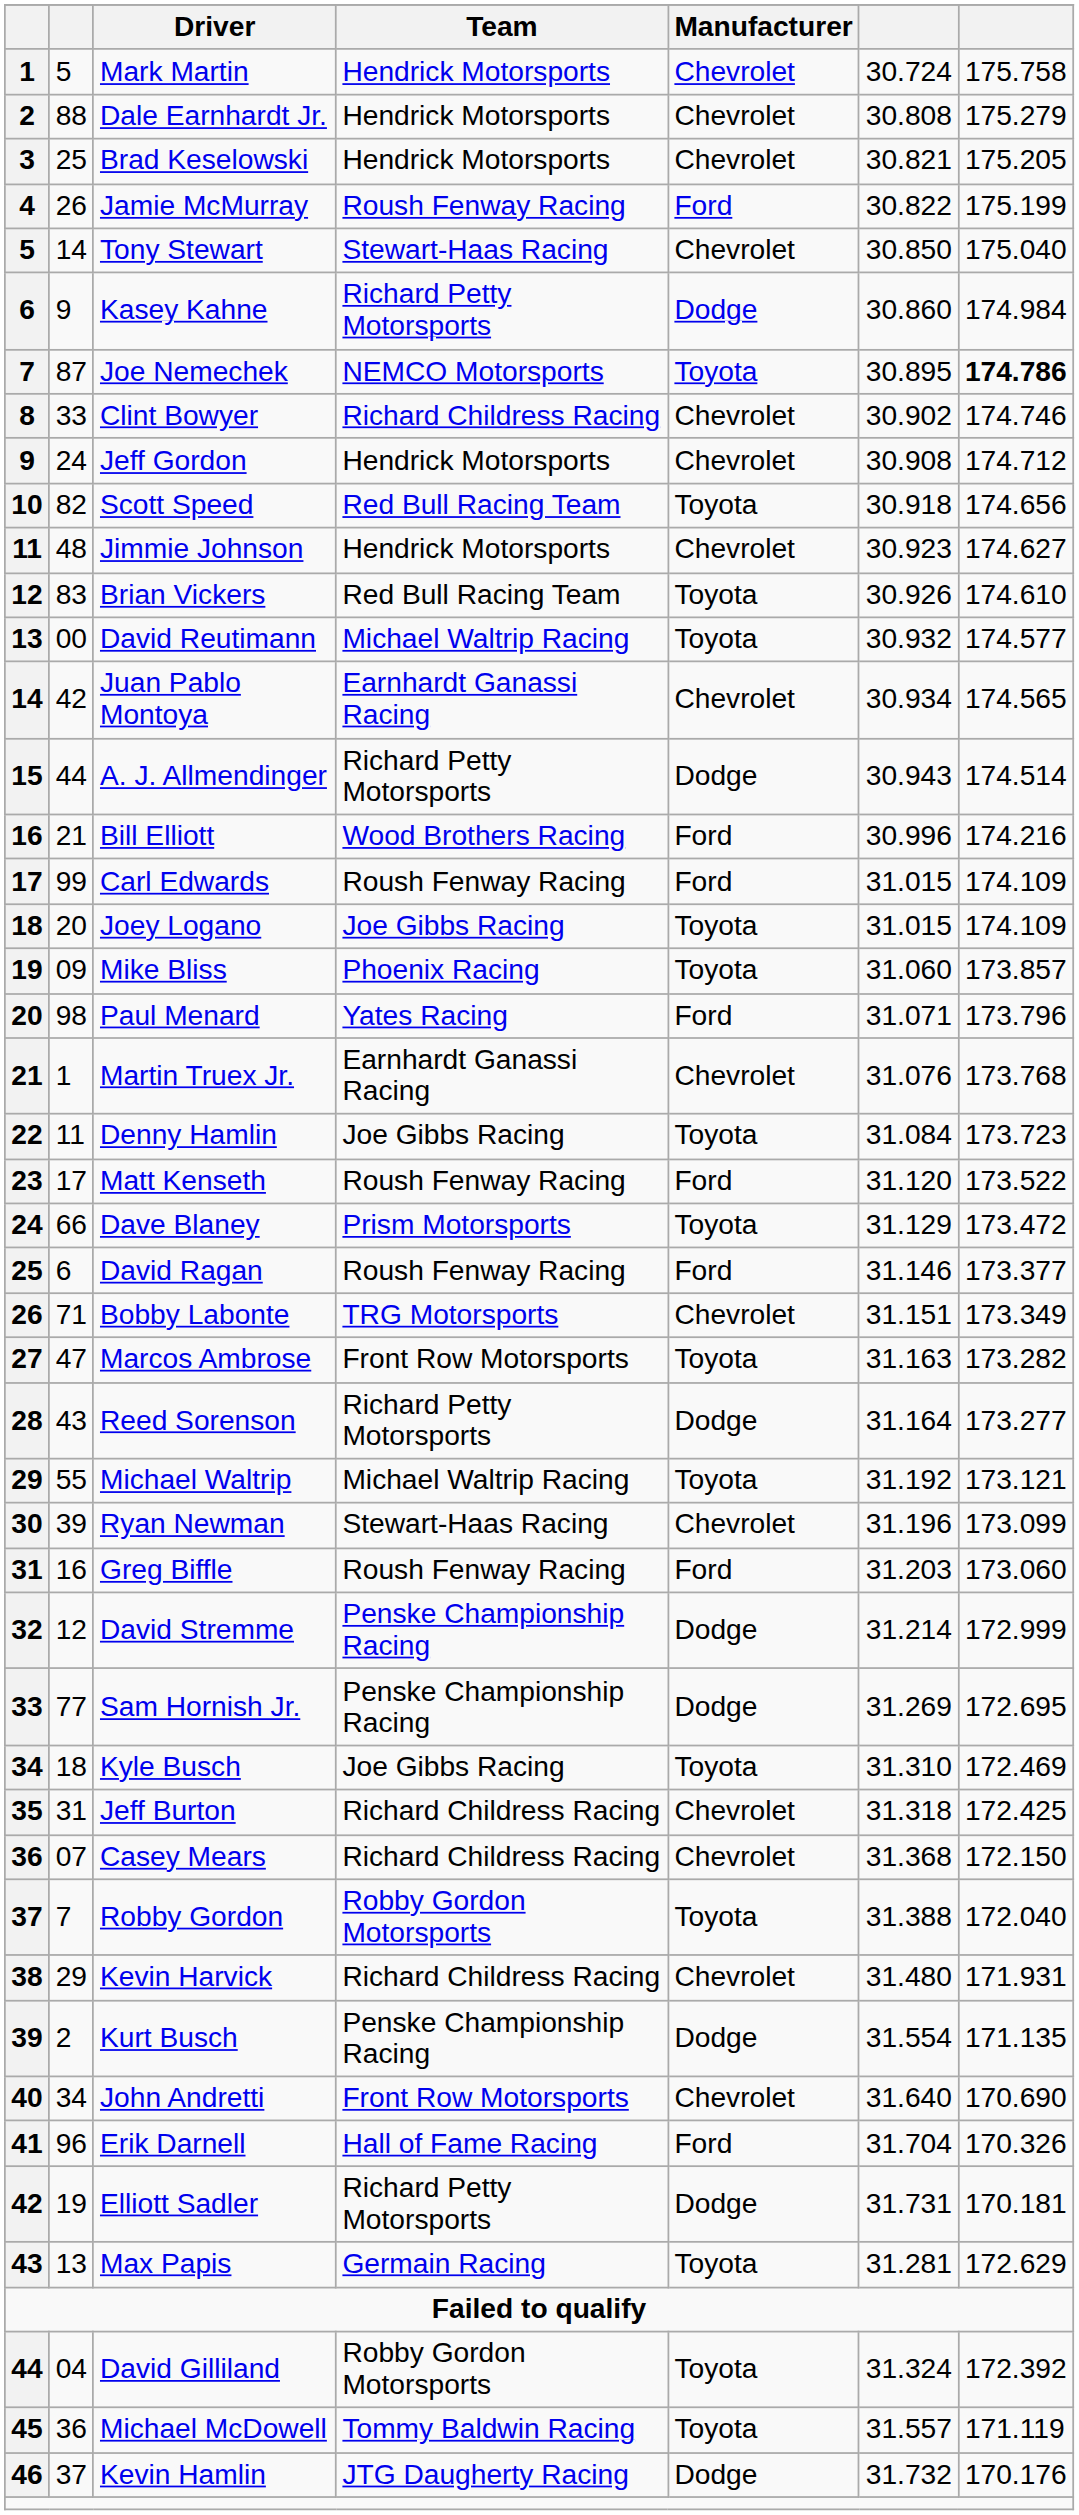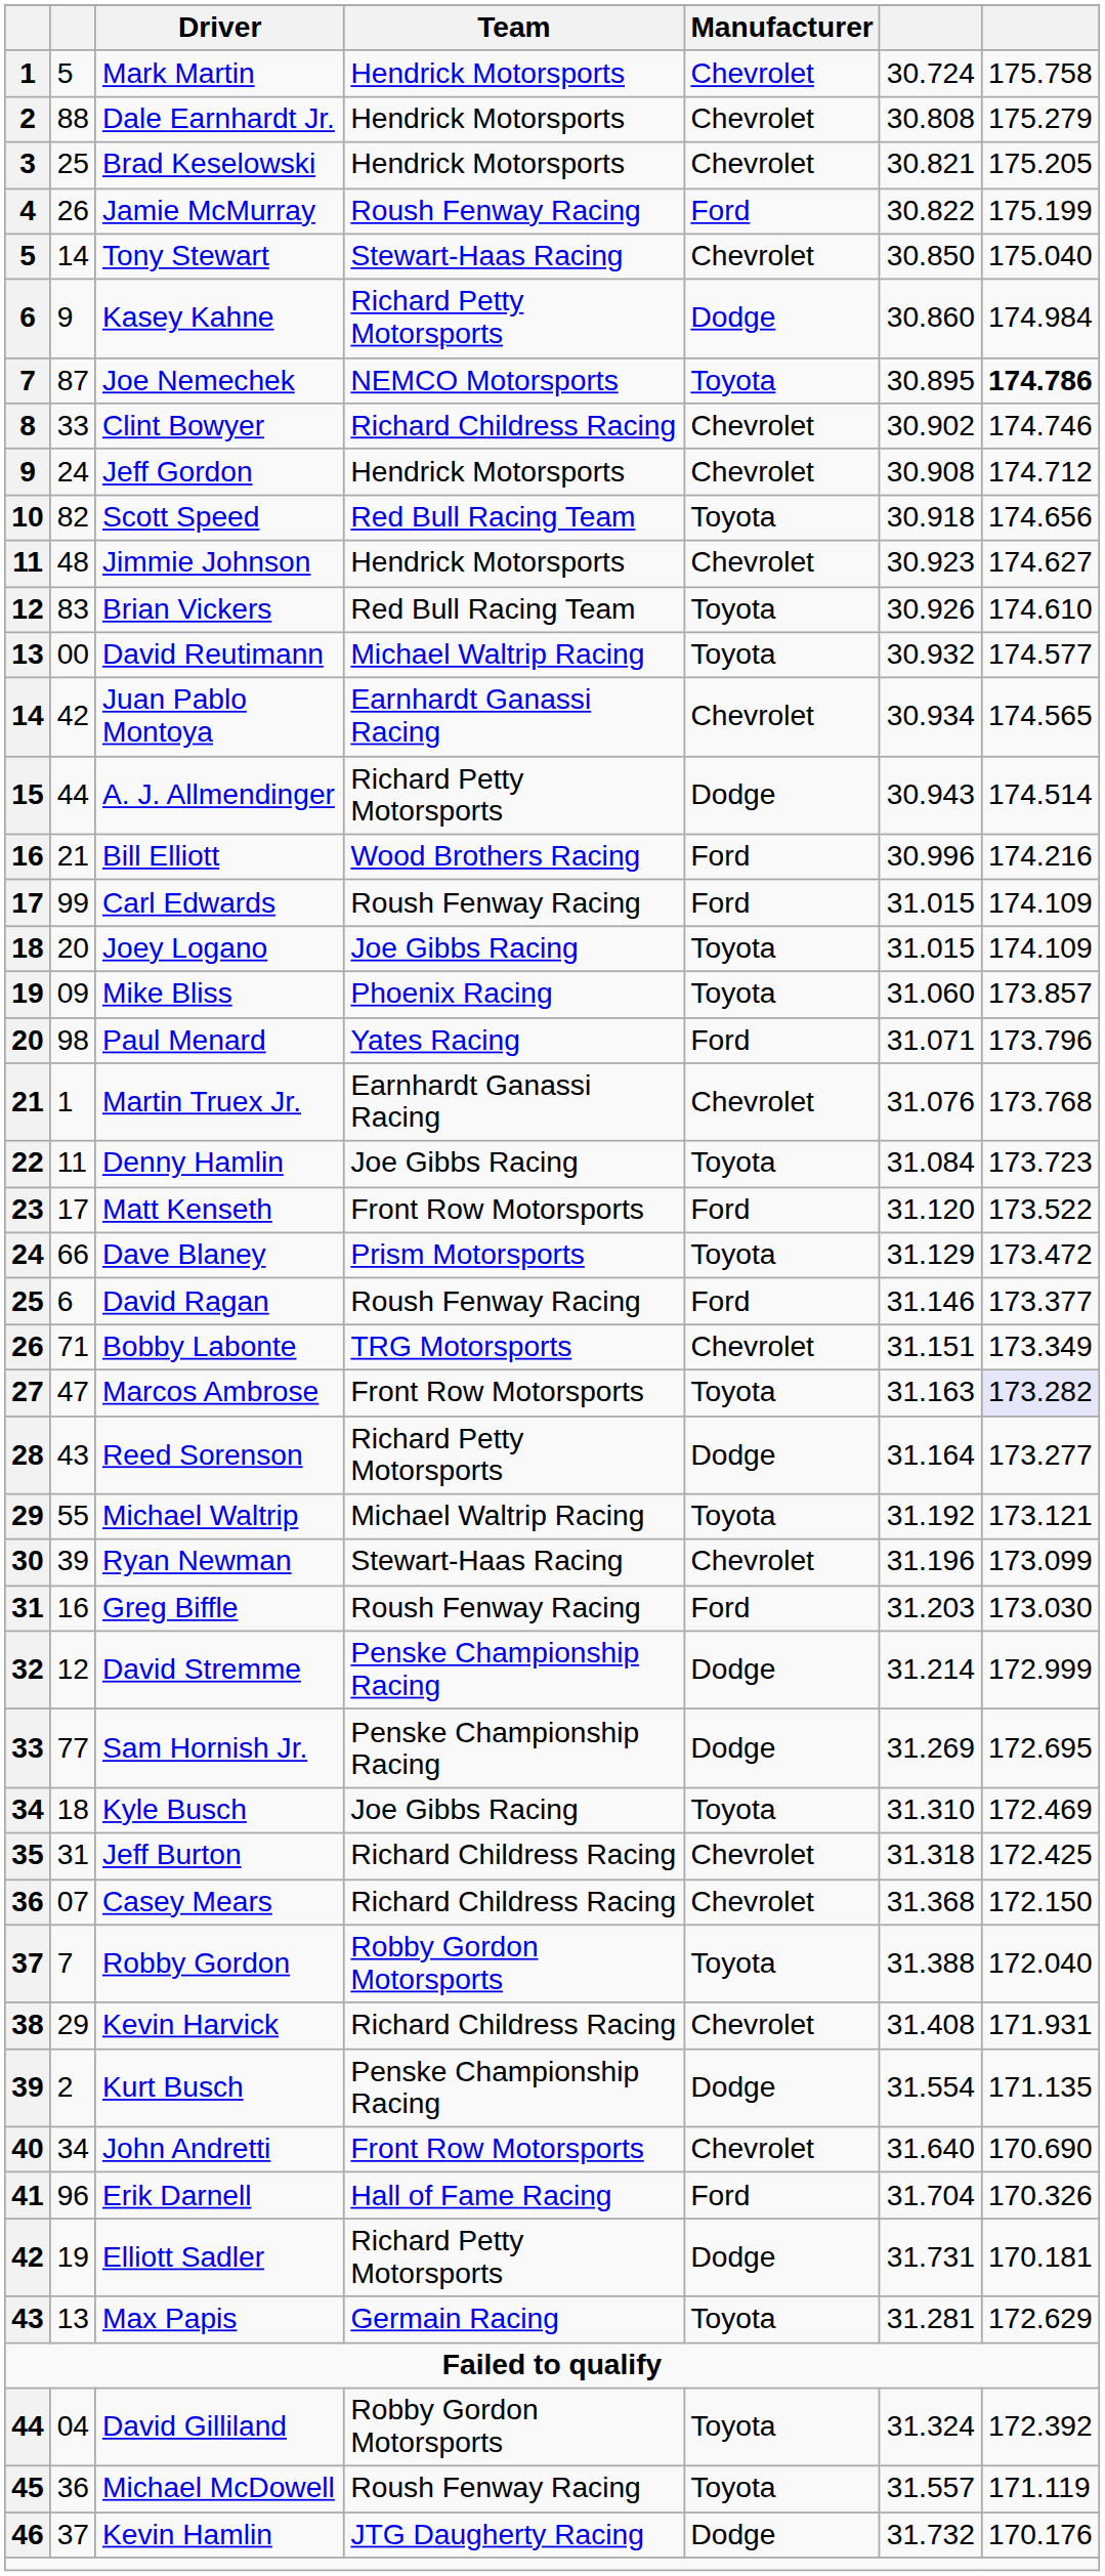Matt Kenseth | Team: Roush Fenway Racing -> Front Row Motorsports
Marcos Ambrose | column 7: no background -> lavender background
Greg Biffle | column 7: 173.060 -> 173.030
Kevin Harvick | column 6: 31.480 -> 31.408
Michael McDowell | Team: Tommy Baldwin Racing -> Roush Fenway Racing
